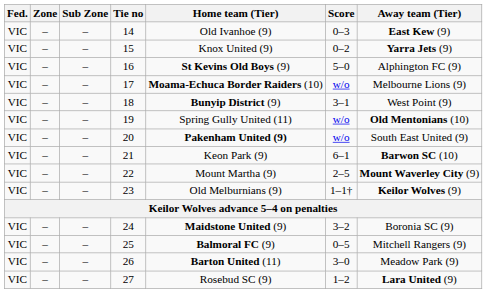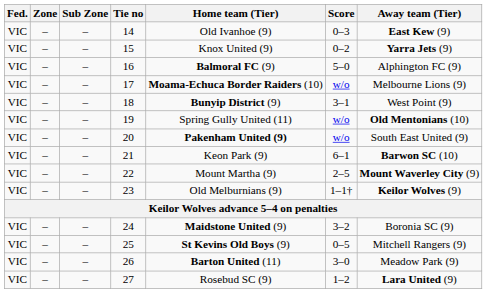16 | Home team (Tier): St Kevins Old Boys (9) -> Balmoral FC (9)
25 | Home team (Tier): Balmoral FC (9) -> St Kevins Old Boys (9)
